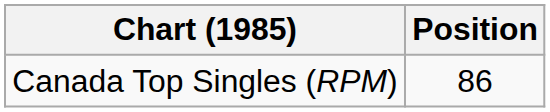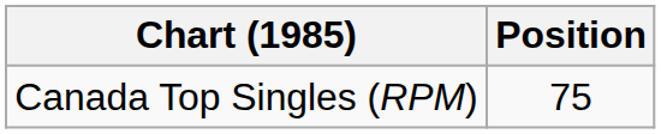Canada Top Singles (RPM) | Position: 86 -> 75
